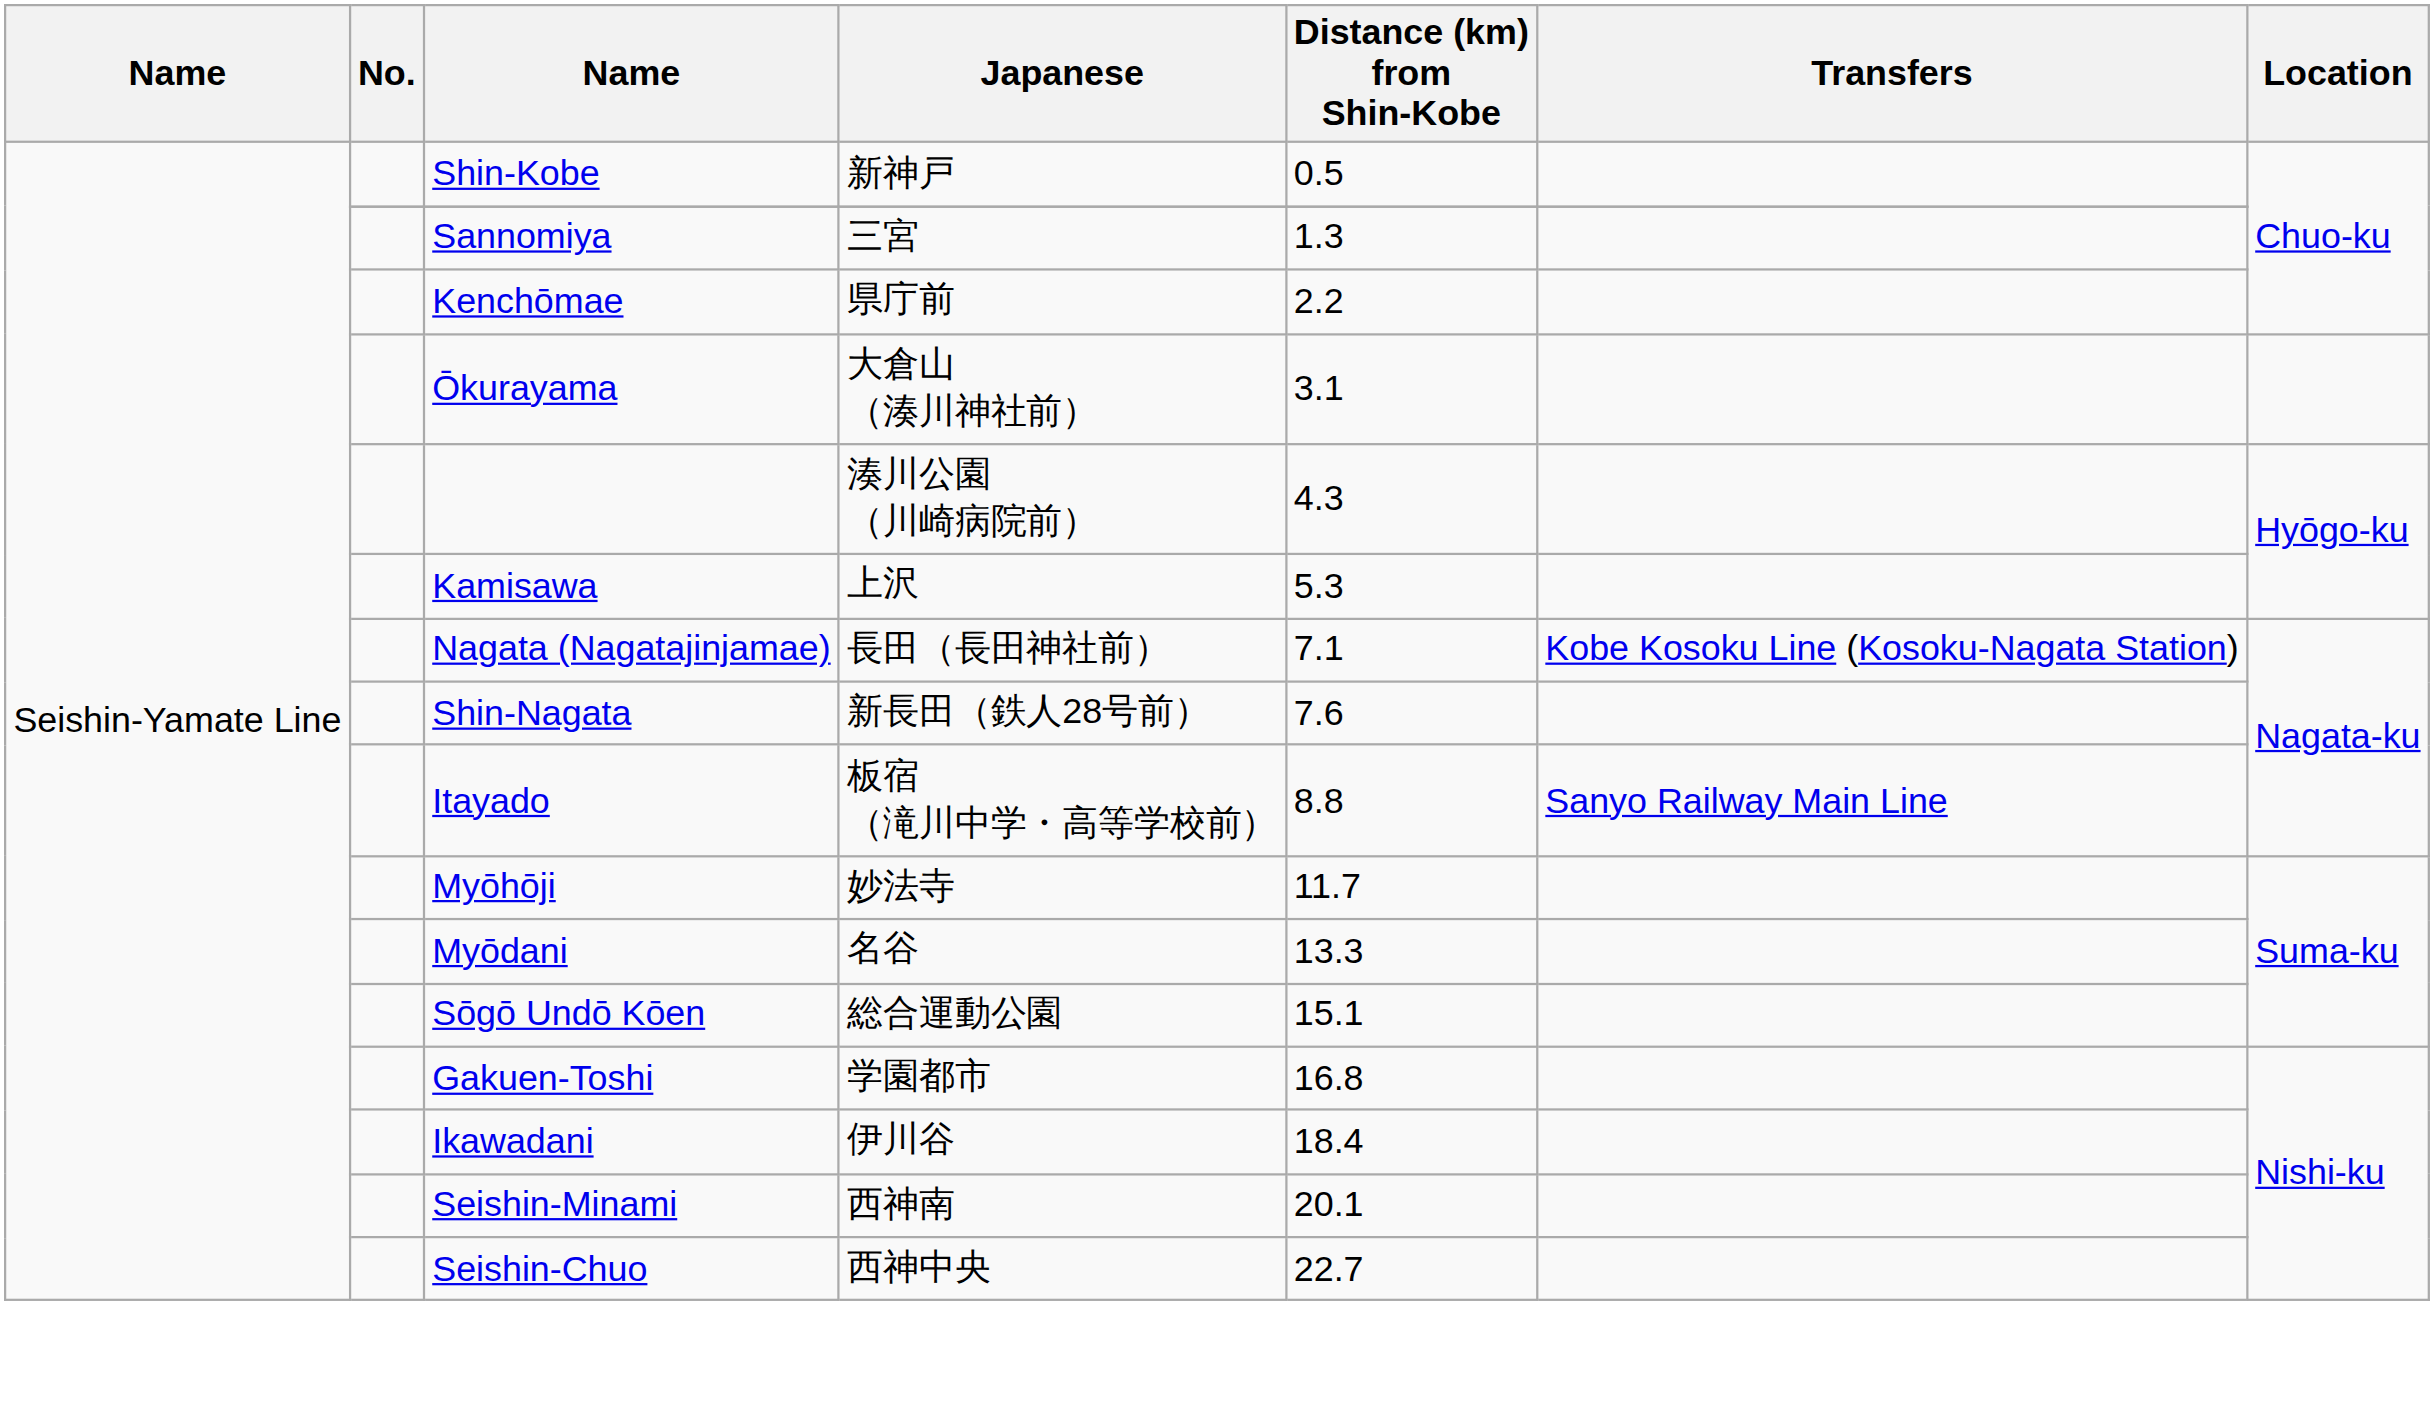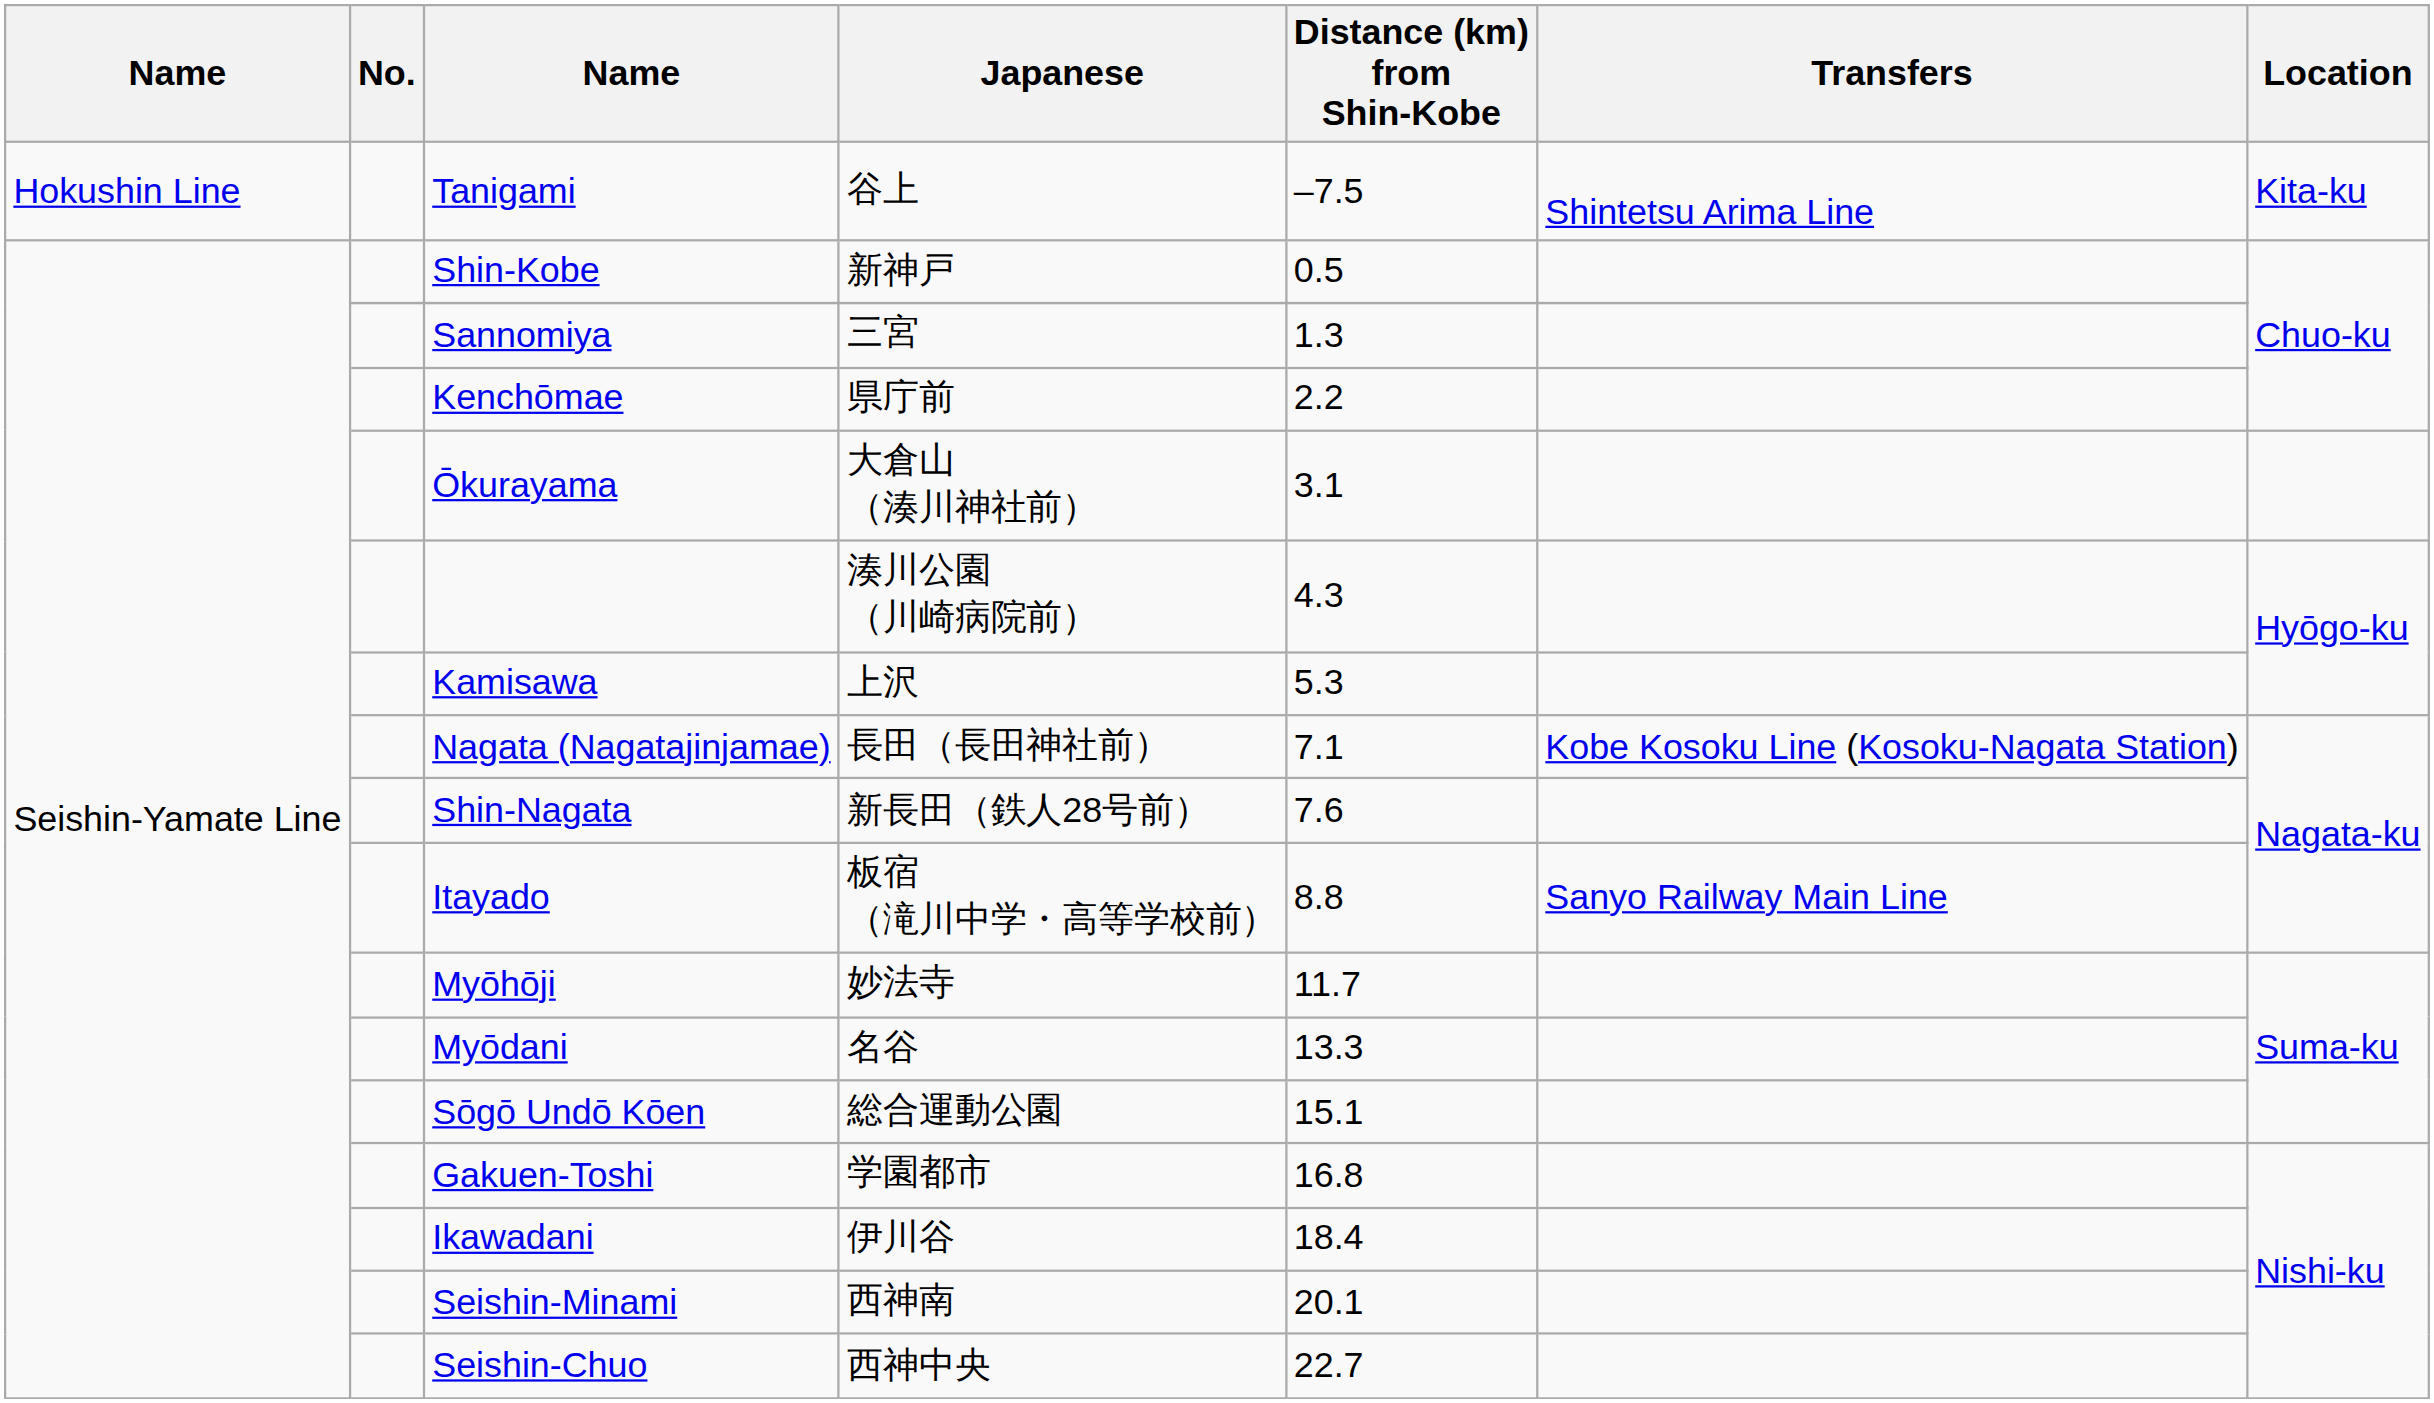+ row: Hokushin Line | Tanigami | 谷上 | –7.5 | Shintetsu Arima Line | Kita-ku
